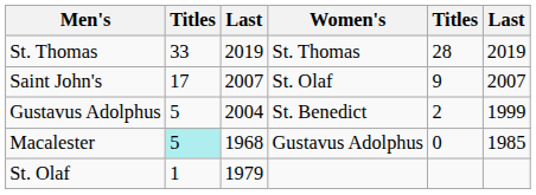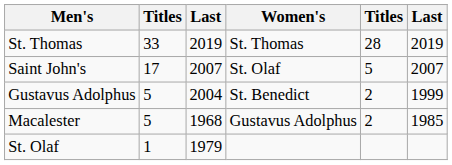Saint John's | column 5: 9 -> 5
Macalester | column 2: paleturquoise background -> no background
Macalester | column 5: 0 -> 2
